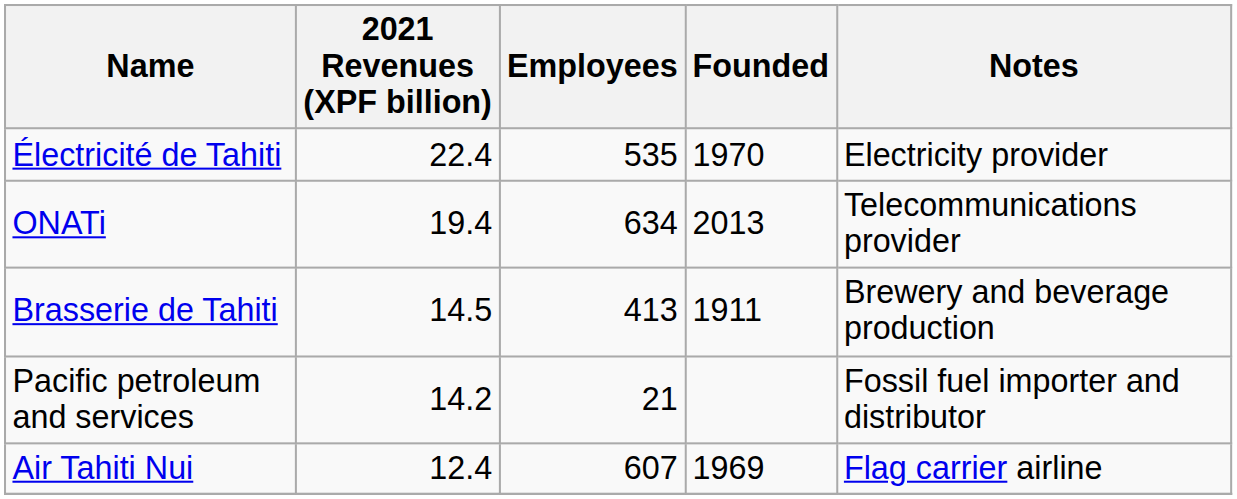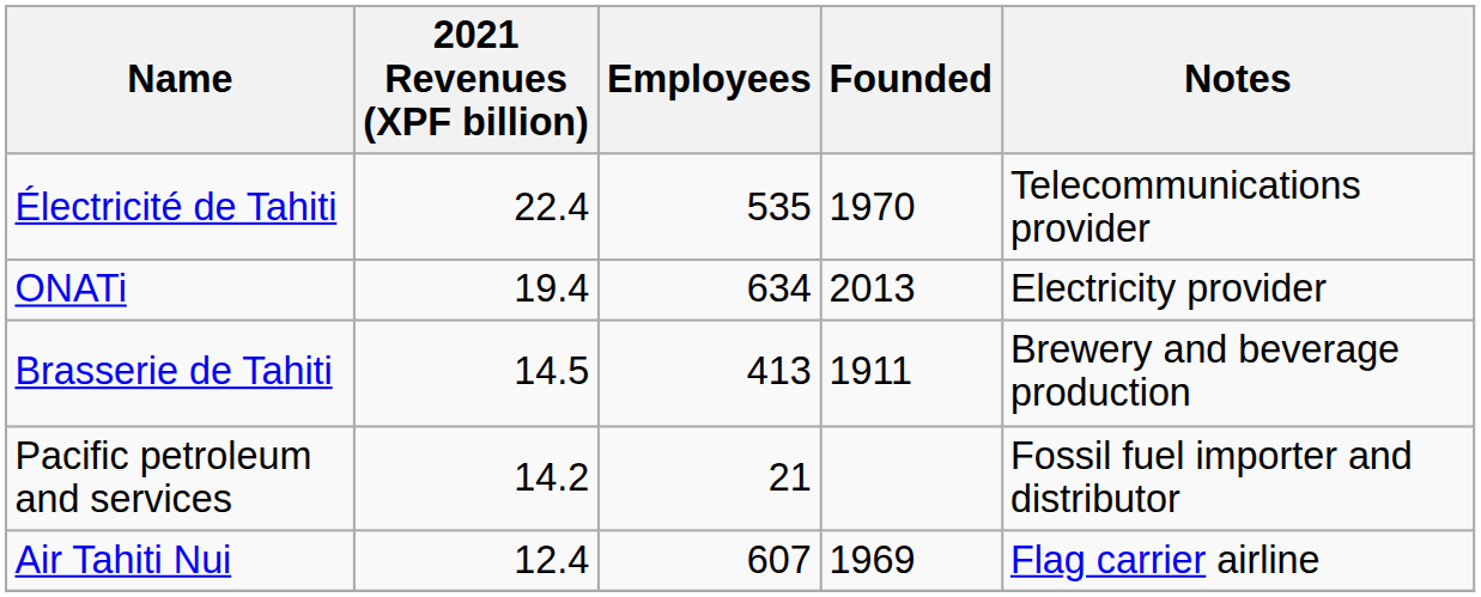Électricité de Tahiti | Notes: Electricity provider -> Telecommunications provider
ONATi | Notes: Telecommunications provider -> Electricity provider
